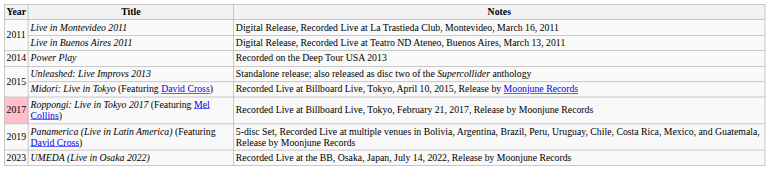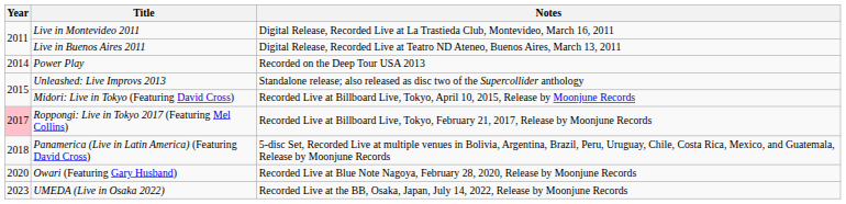Panamerica (Live in Latin America) (Featuring David Cross) | Year: 2019 -> 2018
+ row: 2020 | Owari (Featuring Gary Husband) | Recorded Live at Blue Note Nagoya, February 28, 2020, Release by Moonjune Records
